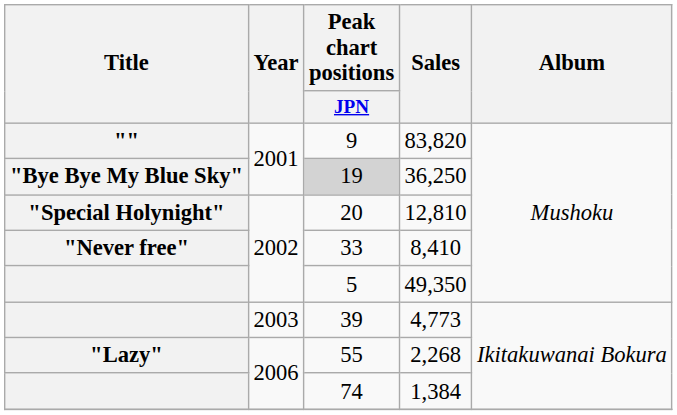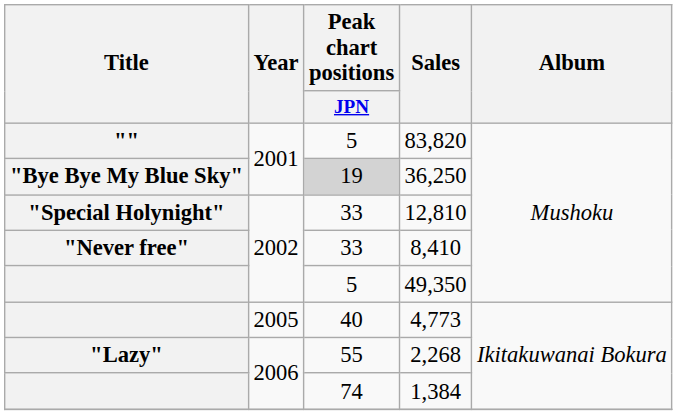83,820 | Peak chart positions / JPN: 9 -> 5
12,810 | Peak chart positions / JPN: 20 -> 33
4,773 | Year: 2003 -> 2005
4,773 | Peak chart positions / JPN: 39 -> 40
